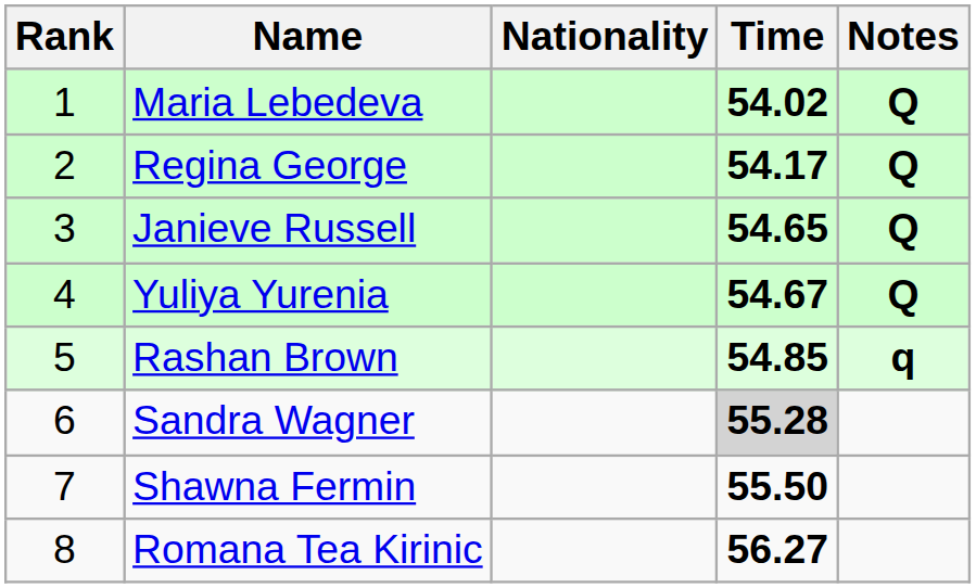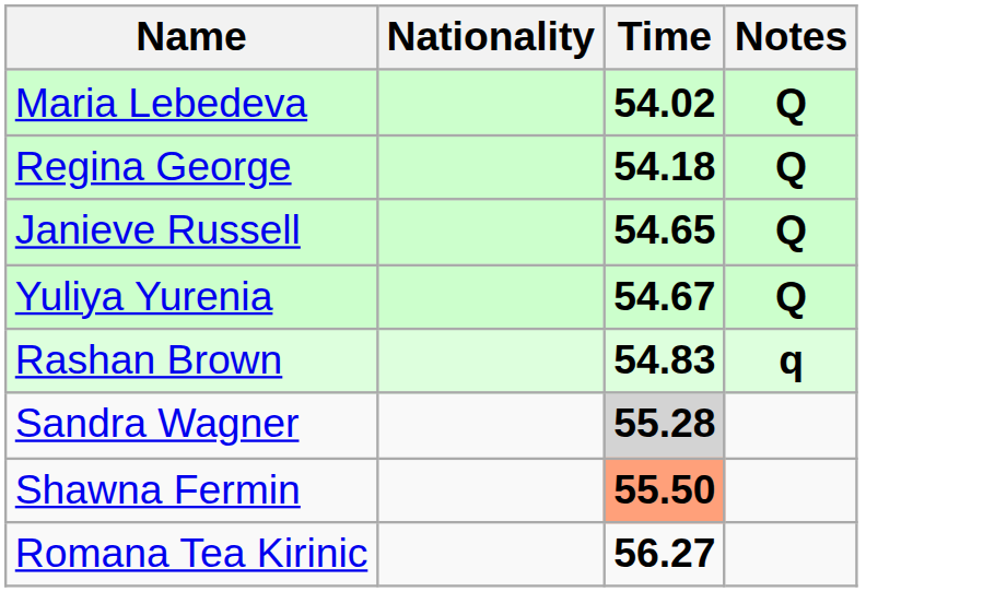- column: Rank | 1 | 2 | 3 | 4 | 5 | 6 | 7 | 8
Regina George | Time: 54.17 -> 54.18
Rashan Brown | Time: 54.85 -> 54.83
Shawna Fermin | Time: no background -> lightsalmon background
